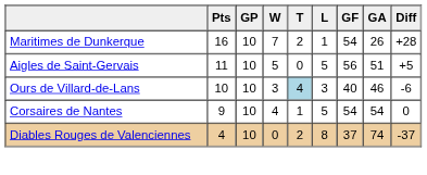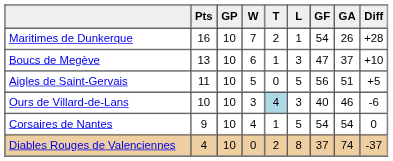+ row: Boucs de Megève | 13 | 10 | 6 | 1 | 3 | 47 | 37 | +10
